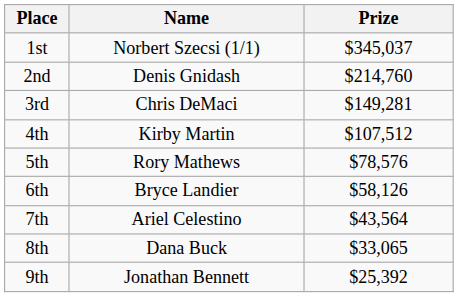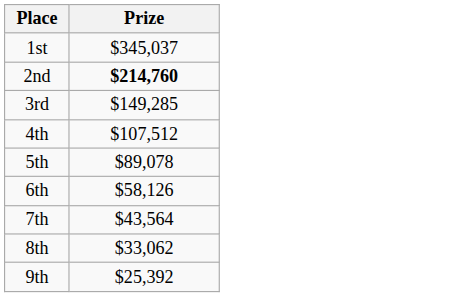- column: Name | Norbert Szecsi (1/1) | Denis Gnidash | Chris DeMaci | Kirby Martin | Rory Mathews | Bryce Landier | Ariel Celestino | Dana Buck | Jonathan Bennett
2nd | Prize: normal -> bold
3rd | Prize: $149,281 -> $149,285
5th | Prize: $78,576 -> $89,078
8th | Prize: $33,065 -> $33,062
